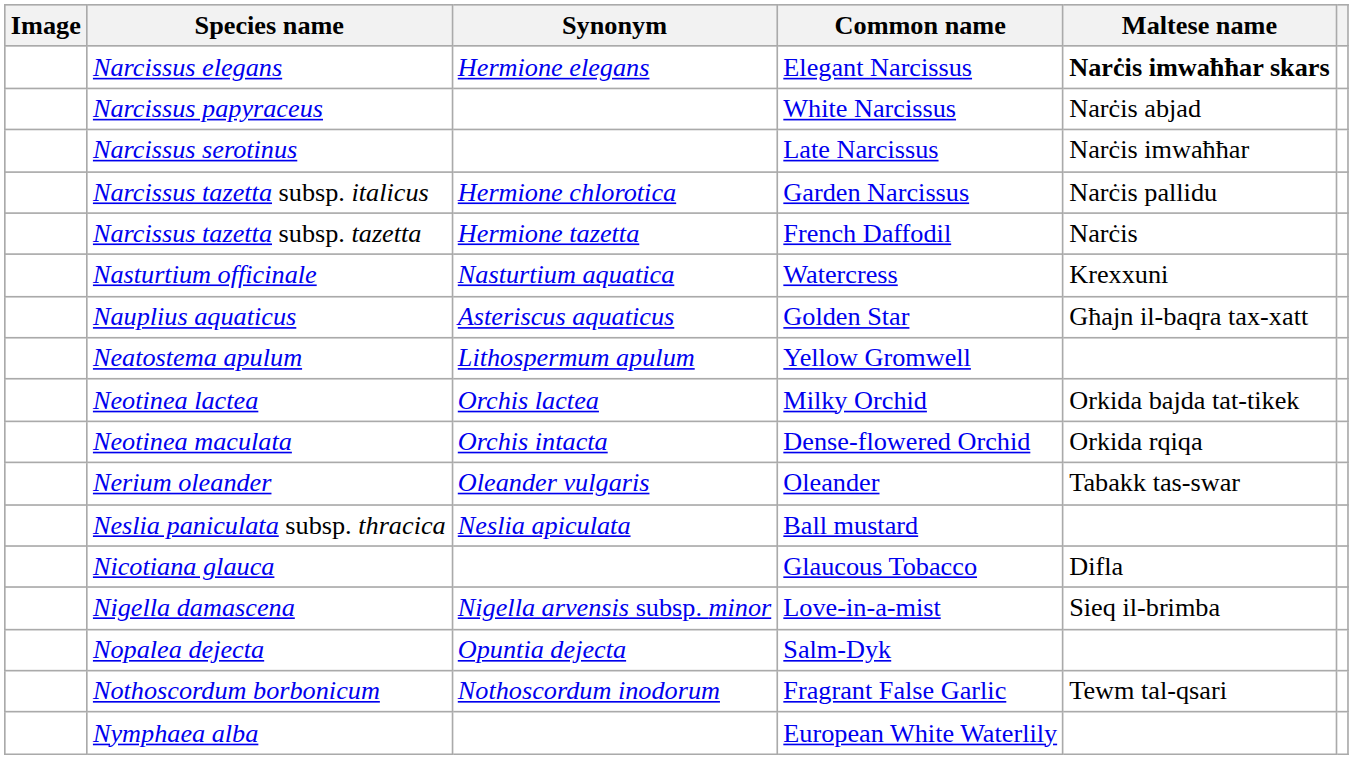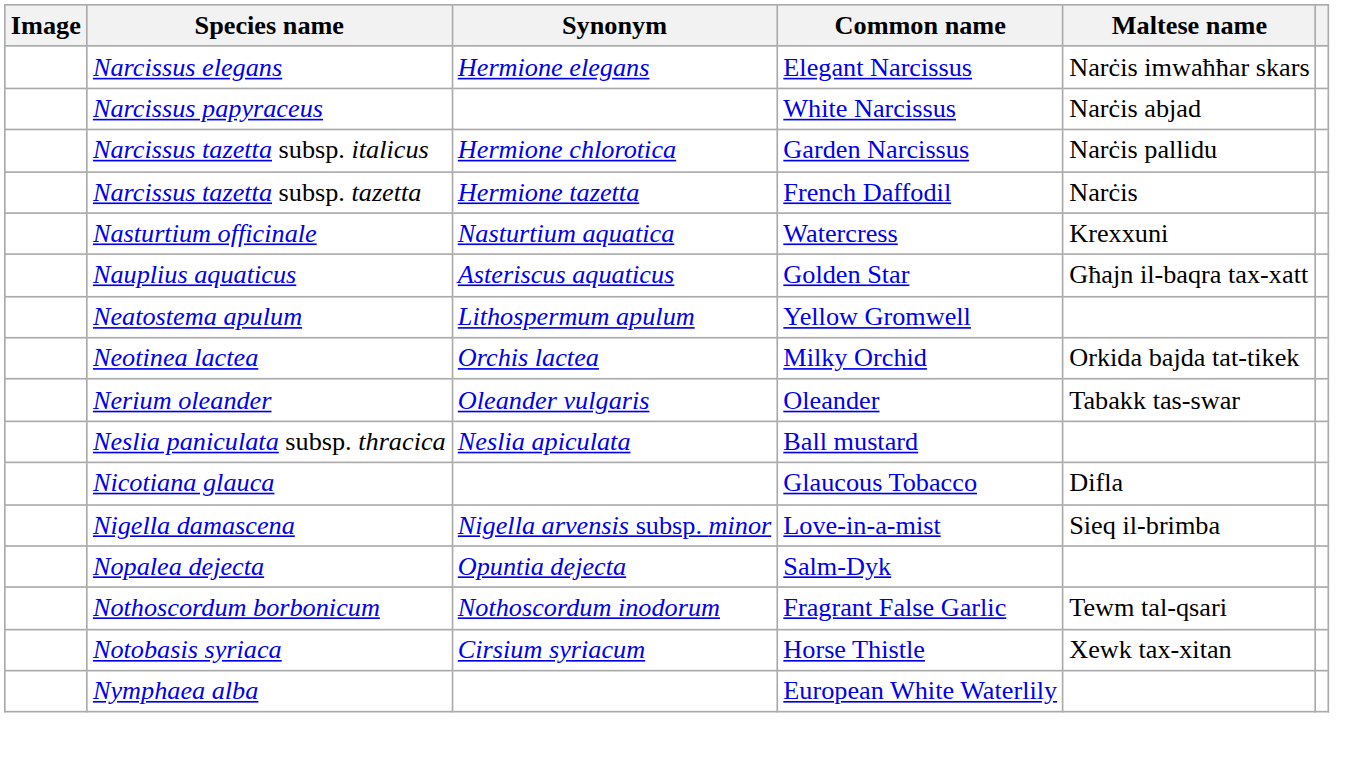Narcissus elegans | Maltese name: bold -> normal
- row: Narcissus serotinus | Late Narcissus | Narċis imwaħħar
- row: Neotinea maculata | Orchis intacta | Dense-flowered Orchid | Orkida rqiqa
+ row: Notobasis syriaca | Cirsium syriacum | Horse Thistle | Xewk tax-xitan
